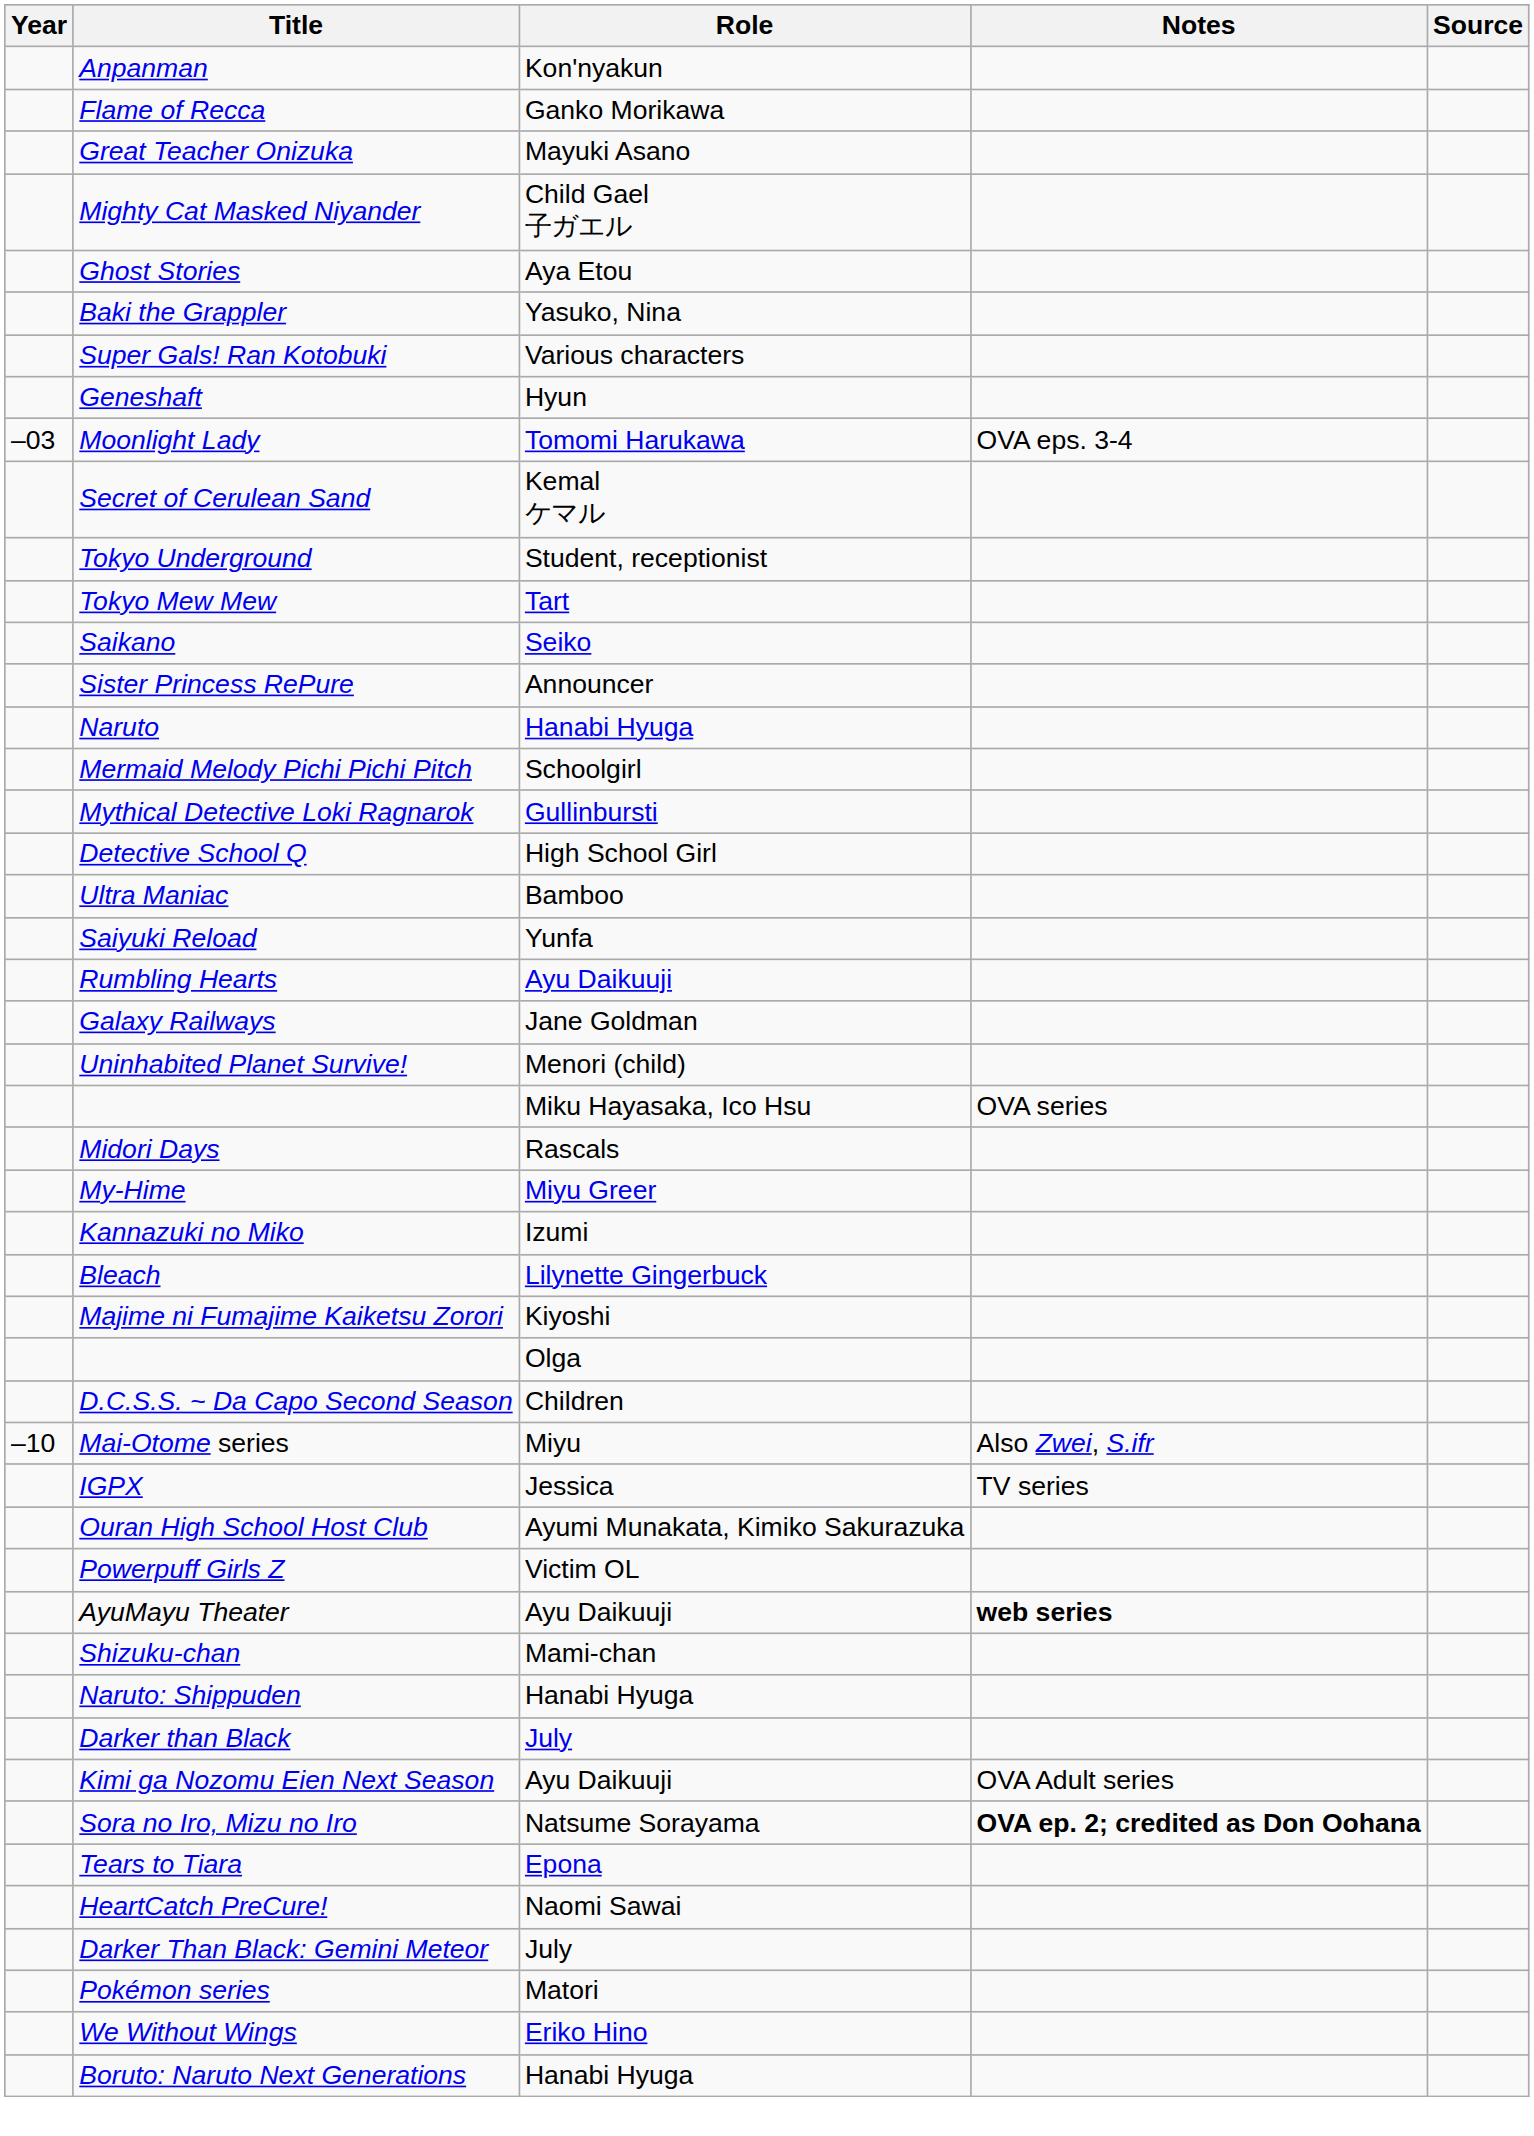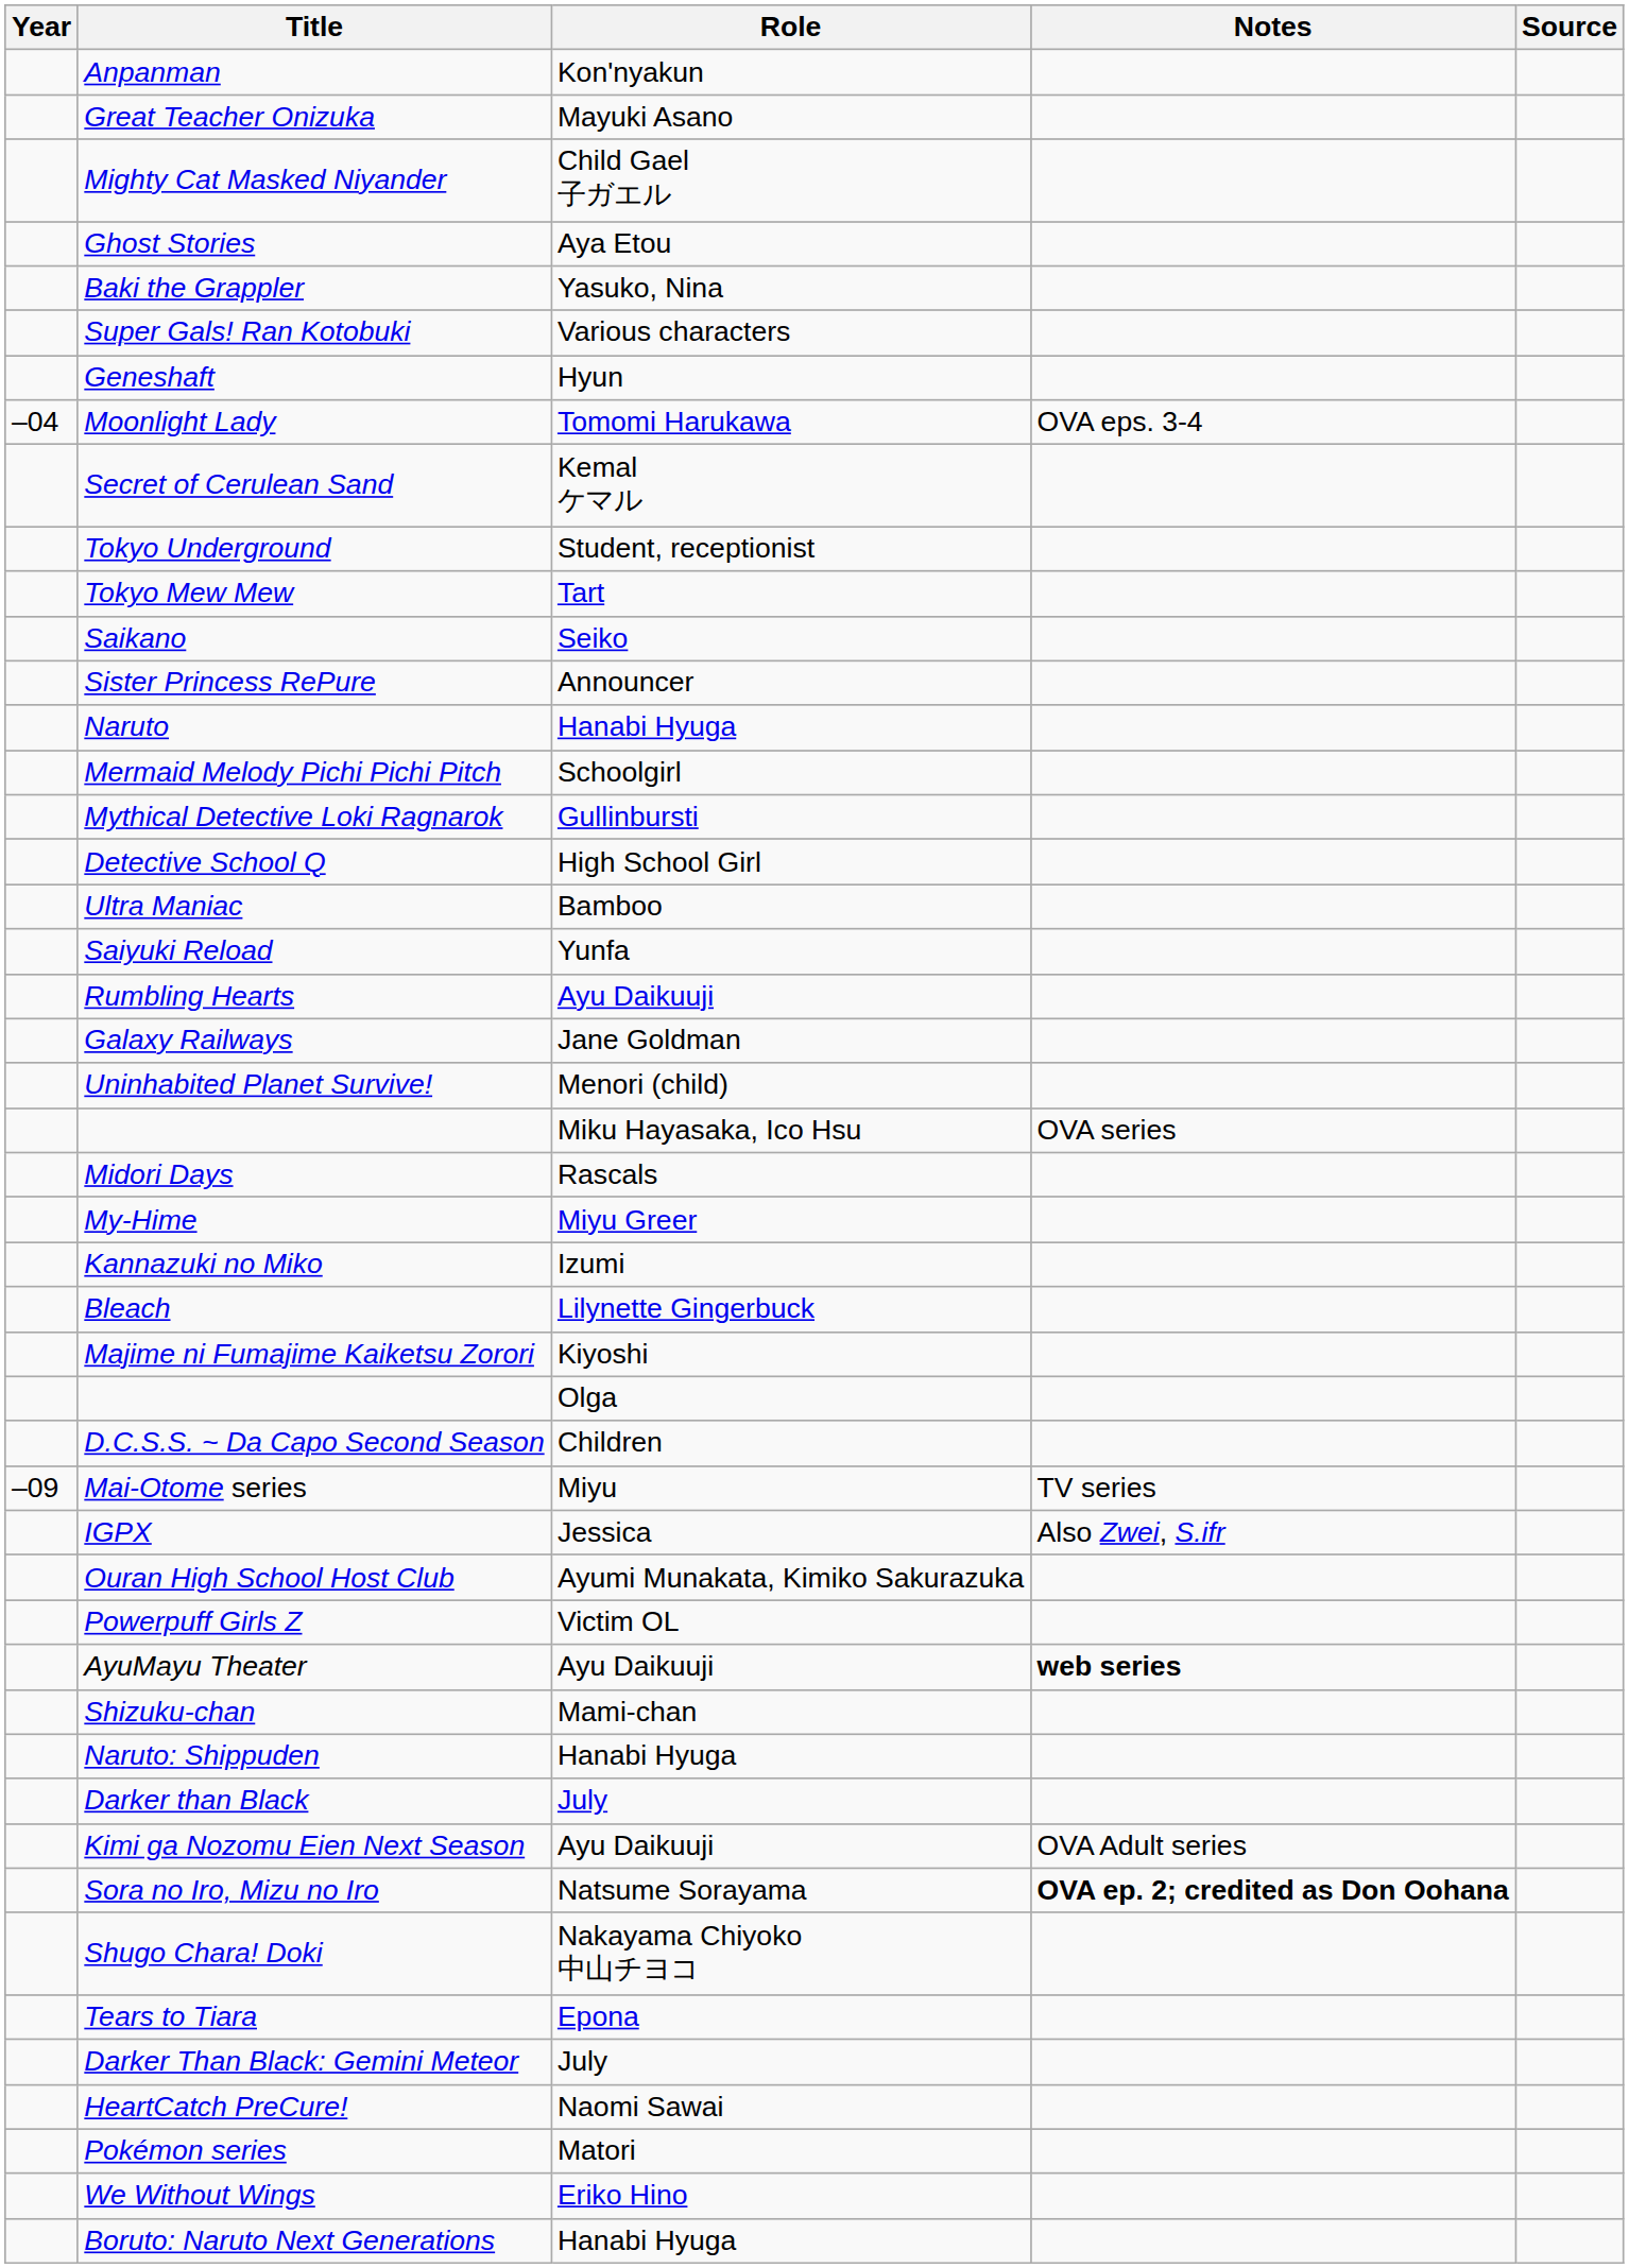- row: Flame of Recca | Ganko Morikawa
Moonlight Lady | Year: –03 -> –04
Mai-Otome series | Year: –10 -> –09
Mai-Otome series | Notes: Also Zwei, S.ifr -> TV series
IGPX | Notes: TV series -> Also Zwei, S.ifr
+ row: Shugo Chara! Doki | Nakayama Chiyoko 中山チヨコ
rows swapped: Darker Than Black: Gemini Meteor <-> HeartCatch PreCure!
